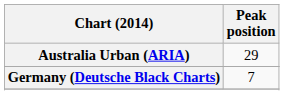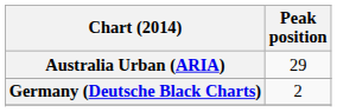Germany (Deutsche Black Charts) | Peak position: 7 -> 2
